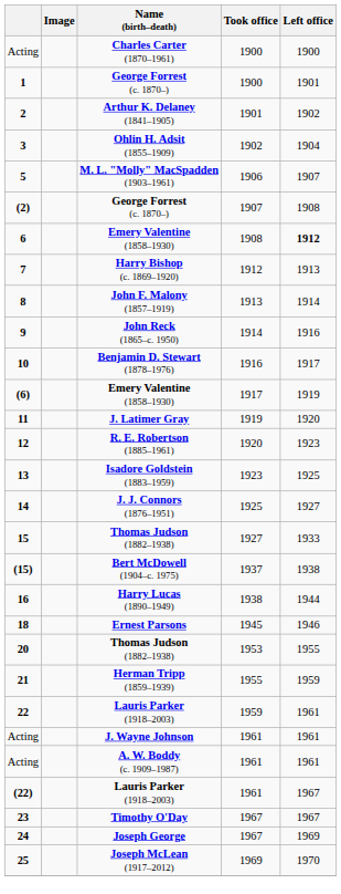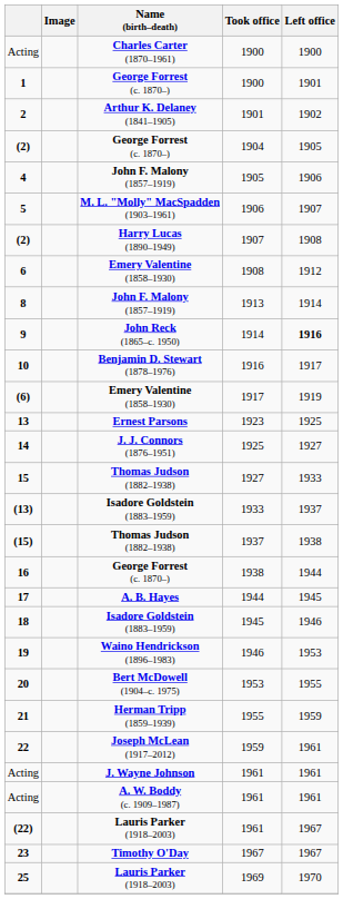- row: 3 | Ohlin H. Adsit (1855–1909) | 1902 | 1904
+ row: (2) | George Forrest (c. 1870–) | 1904 | 1905
+ row: 4 | John F. Malony (1857–1919) | 1905 | 1906
(2) / 1907 | Name (birth–death): George Forrest (c. 1870–) -> Harry Lucas (1890–1949)
6 | Left office: bold -> normal
- row: 7 | Harry Bishop (c. 1869–1920) | 1912 | 1913
9 | Left office: normal -> bold
- row: 11 | J. Latimer Gray | 1919 | 1920
- row: 12 | R. E. Robertson (1885–1961) | 1920 | 1923
13 | Name (birth–death): Isadore Goldstein (1883–1959) -> Ernest Parsons
+ row: (13) | Isadore Goldstein (1883–1959) | 1933 | 1937
(15) | Name (birth–death): Bert McDowell (1904–c. 1975) -> Thomas Judson (1882–1938)
16 | Name (birth–death): Harry Lucas (1890–1949) -> George Forrest (c. 1870–)
+ row: 17 | A. B. Hayes | 1944 | 1945
18 | Name (birth–death): Ernest Parsons -> Isadore Goldstein (1883–1959)
+ row: 19 | Waino Hendrickson (1896–1983) | 1946 | 1953
20 | Name (birth–death): Thomas Judson (1882–1938) -> Bert McDowell (1904–c. 1975)
22 | Name (birth–death): Lauris Parker (1918–2003) -> Joseph McLean (1917–2012)
- row: 24 | Joseph George | 1967 | 1969
25 | Name (birth–death): Joseph McLean (1917–2012) -> Lauris Parker (1918–2003)
